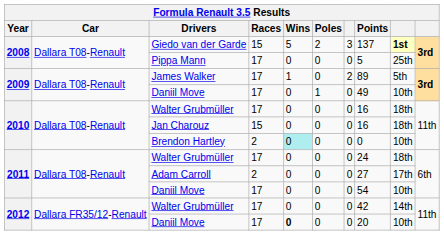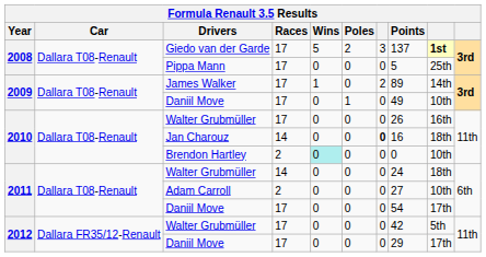Giedo van der Garde | Races: 15 -> 17
James Walker | column 9: 5th -> 14th
2010 / Walter Grubmüller | Points: 16 -> 26
2010 / Walter Grubmüller | column 9: 18th -> 16th
Jan Charouz | Races: 15 -> 14
Jan Charouz | column 7: normal -> bold
2011 / Walter Grubmüller | Races: 17 -> 14
Adam Carroll | column 9: 17th -> 10th
2011 / Daniil Move | column 9: 10th -> 17th
2012 / Walter Grubmüller | column 9: 14th -> 5th
2012 / Daniil Move | Wins: bold -> normal
2012 / Daniil Move | Points: 20 -> 29
2012 / Daniil Move | column 9: 10th -> 17th
